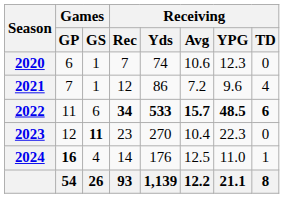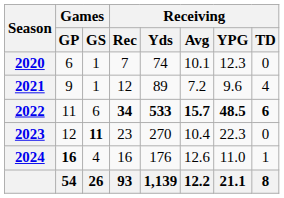2020 | Receiving / Avg: 10.6 -> 10.1
2021 | Games / GP: 7 -> 9
2021 | Receiving / Yds: 86 -> 89
2024 | Receiving / Rec: 14 -> 16
2024 | Receiving / Avg: 12.5 -> 12.6
